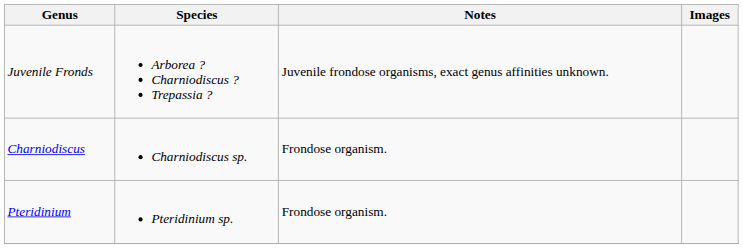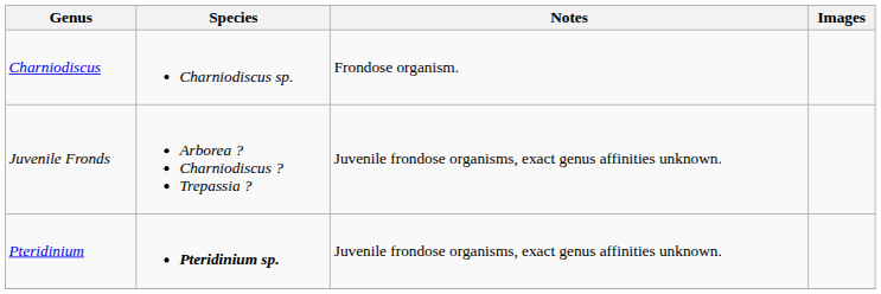rows swapped: Charniodiscus <-> Juvenile Fronds
Pteridinium | Species: normal -> bold
Pteridinium | Notes: Frondose organism. -> Juvenile frondose organisms, exact genus affinities unknown.
